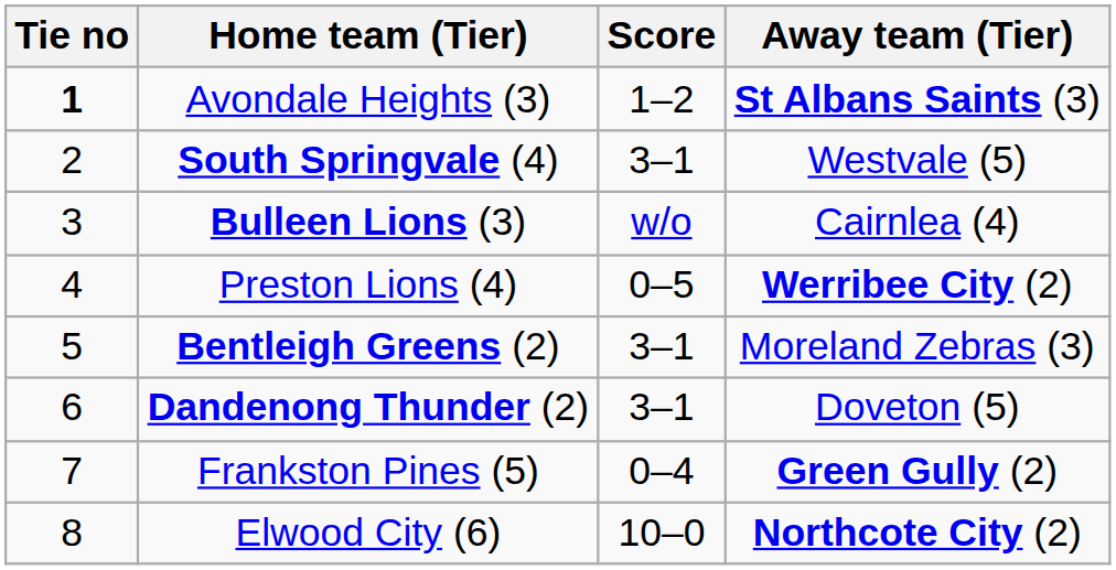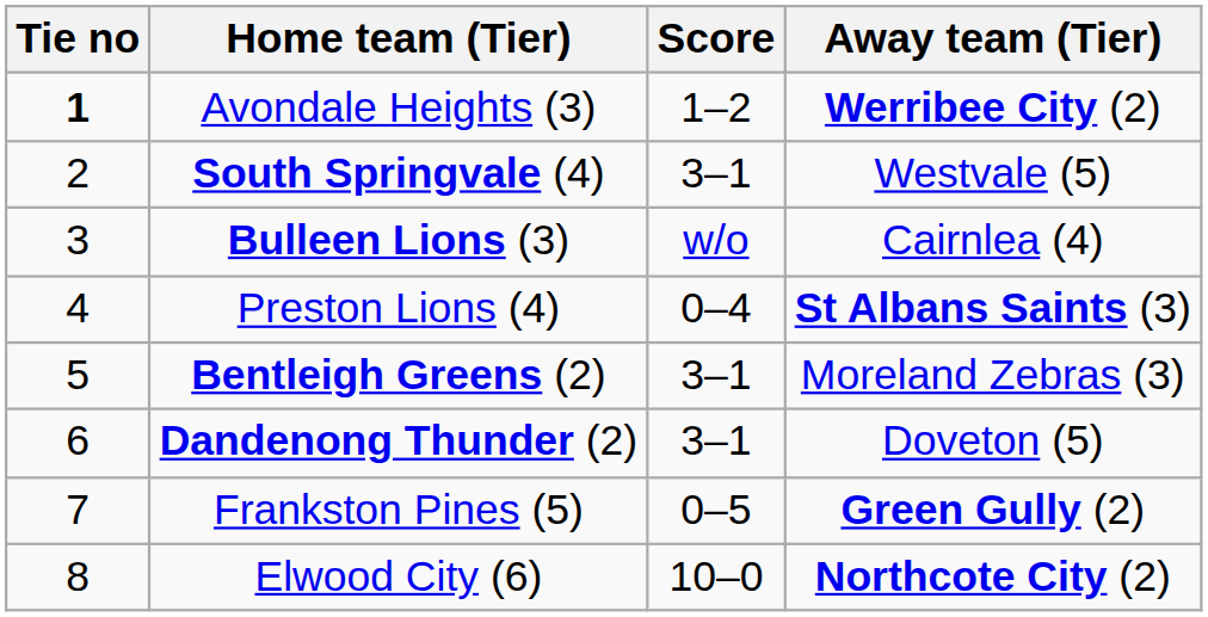Avondale Heights (3) | Away team (Tier): St Albans Saints (3) -> Werribee City (2)
Preston Lions (4) | Score: 0–5 -> 0–4
Preston Lions (4) | Away team (Tier): Werribee City (2) -> St Albans Saints (3)
Frankston Pines (5) | Score: 0–4 -> 0–5
